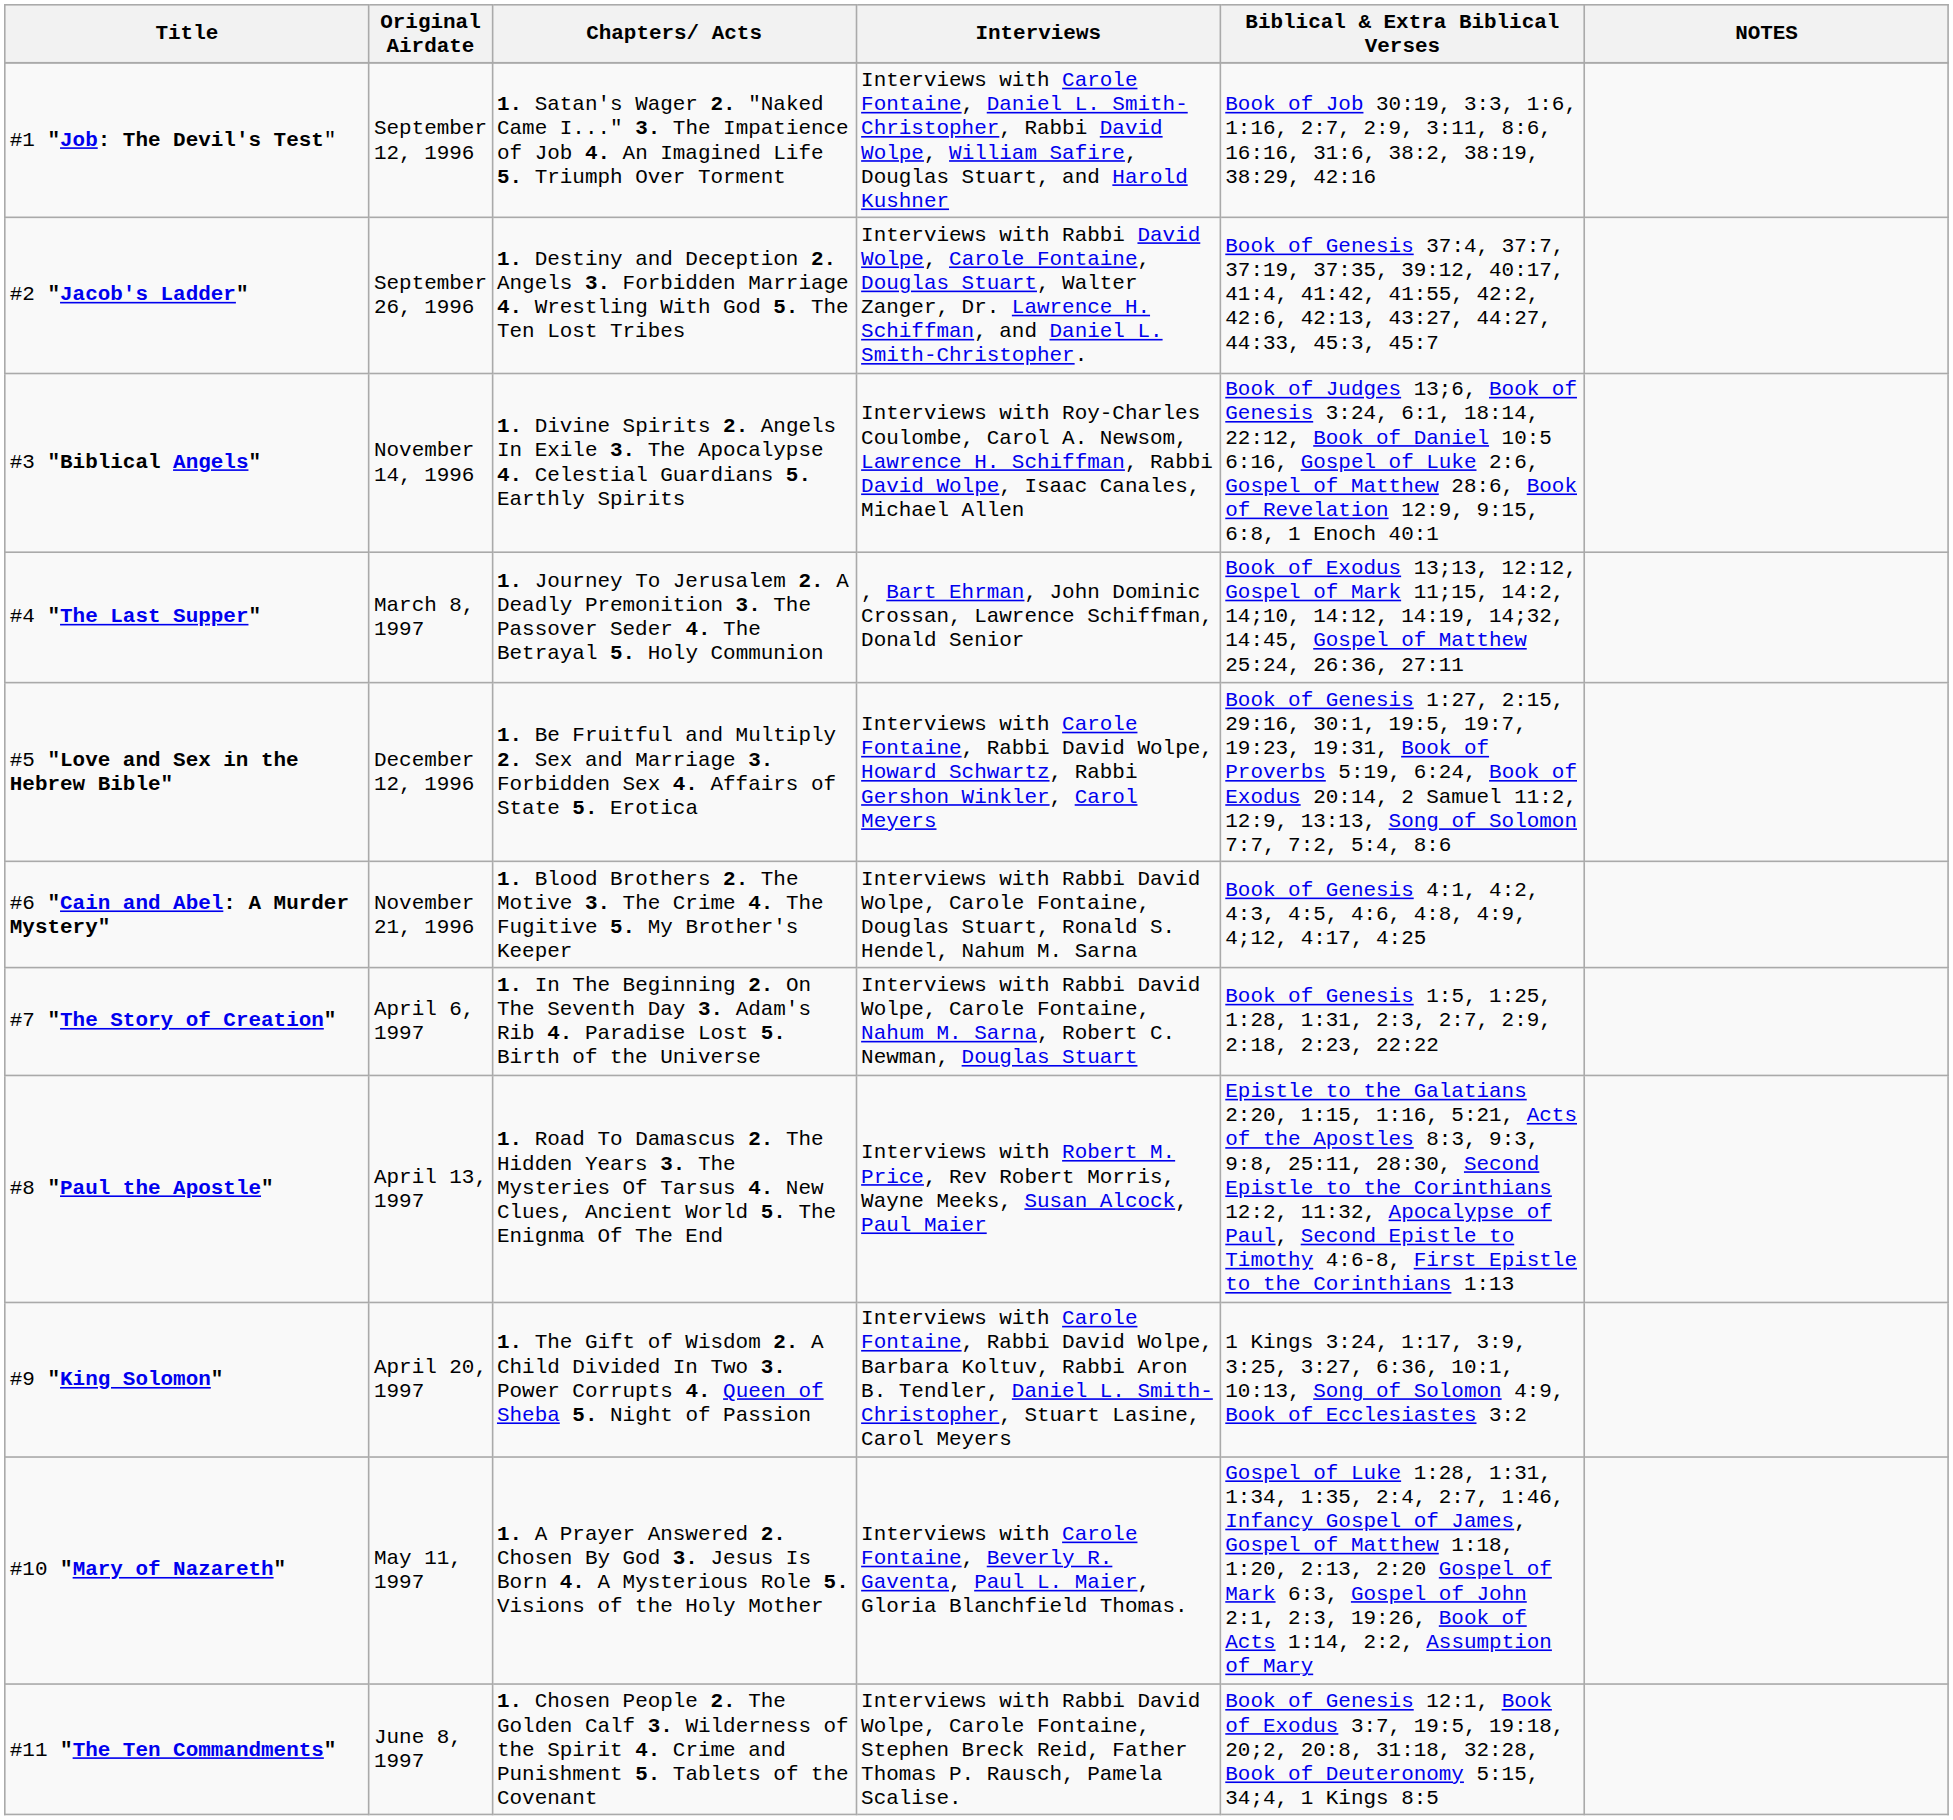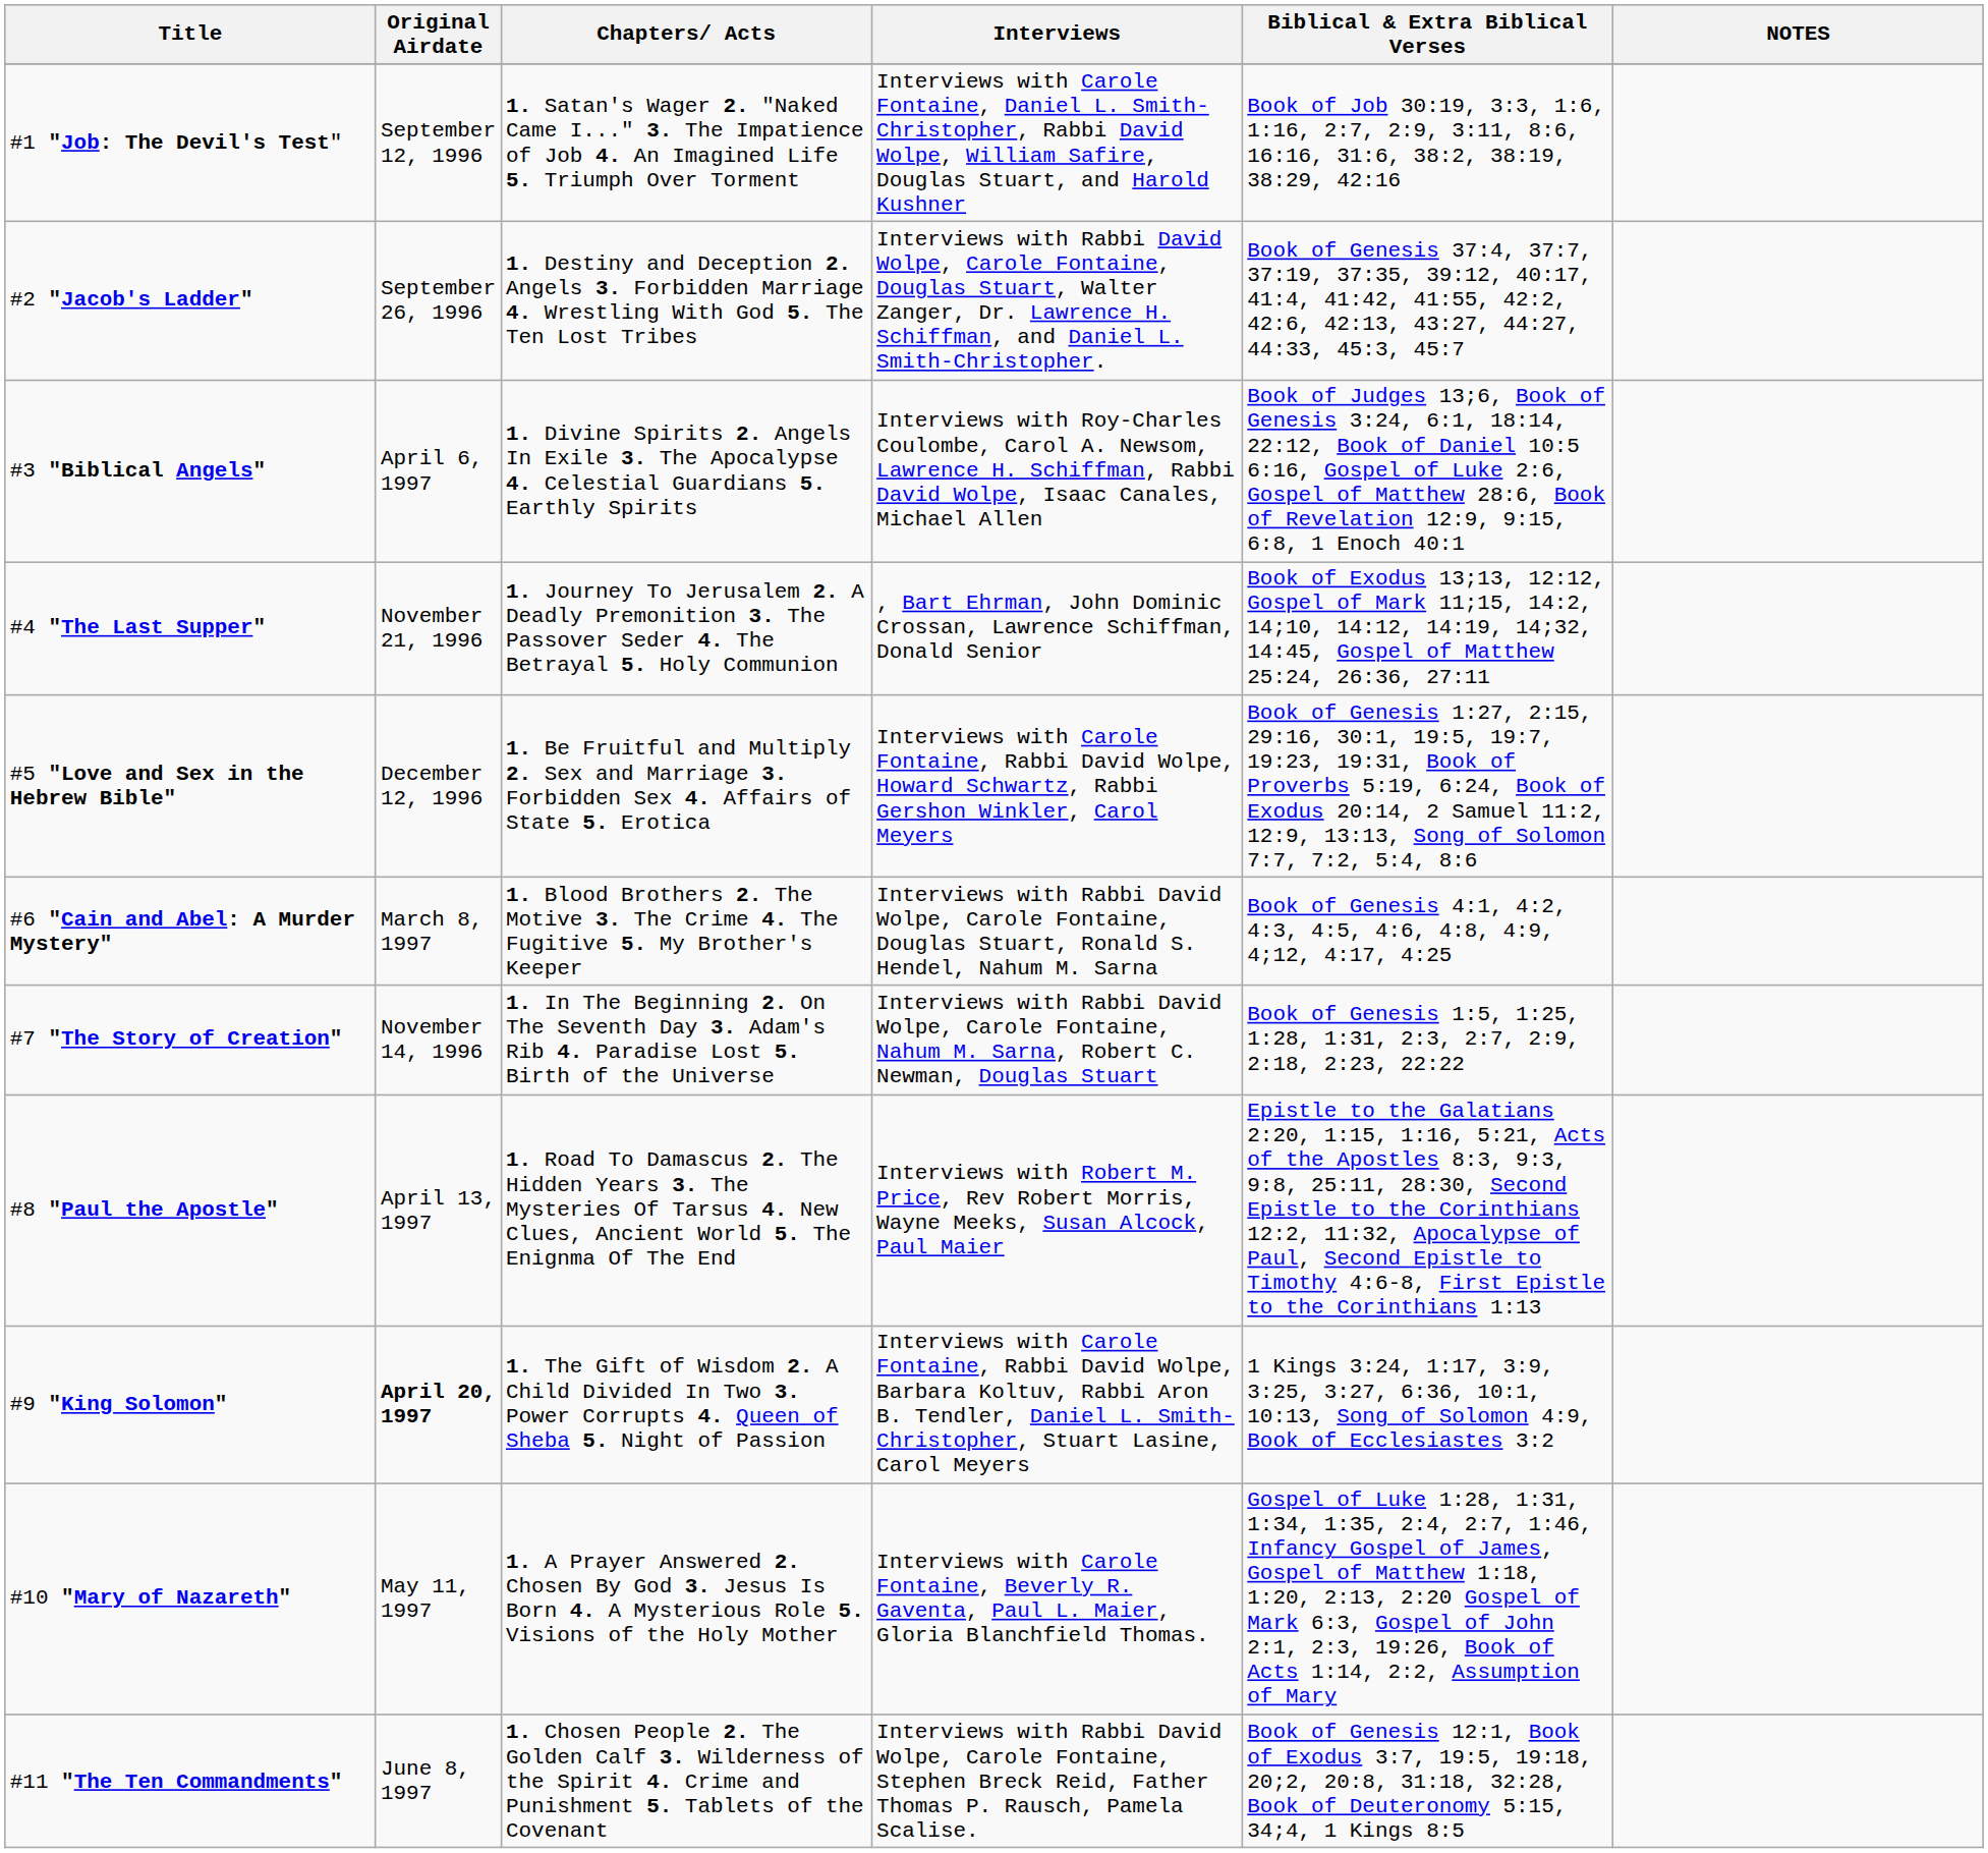#3 "Biblical Angels" | Original Airdate: November 14, 1996 -> April 6, 1997
#4 "The Last Supper" | Original Airdate: March 8, 1997 -> November 21, 1996
#6 "Cain and Abel: A Murder Mystery" | Original Airdate: November 21, 1996 -> March 8, 1997
#7 "The Story of Creation" | Original Airdate: April 6, 1997 -> November 14, 1996
#9 "King Solomon" | Original Airdate: normal -> bold
